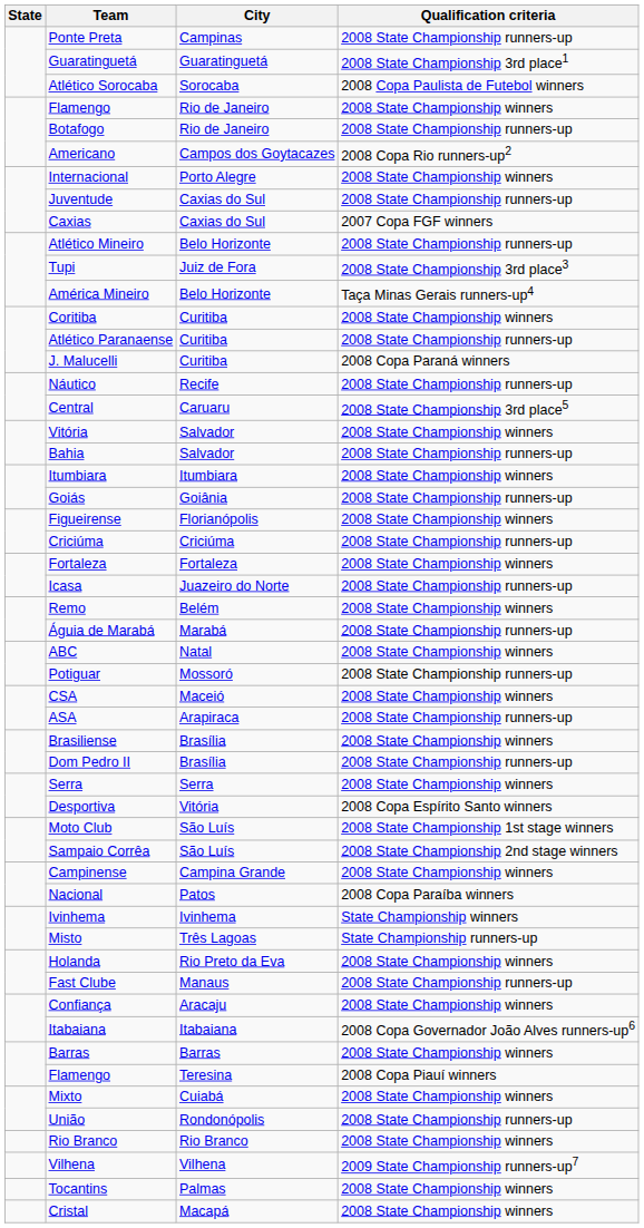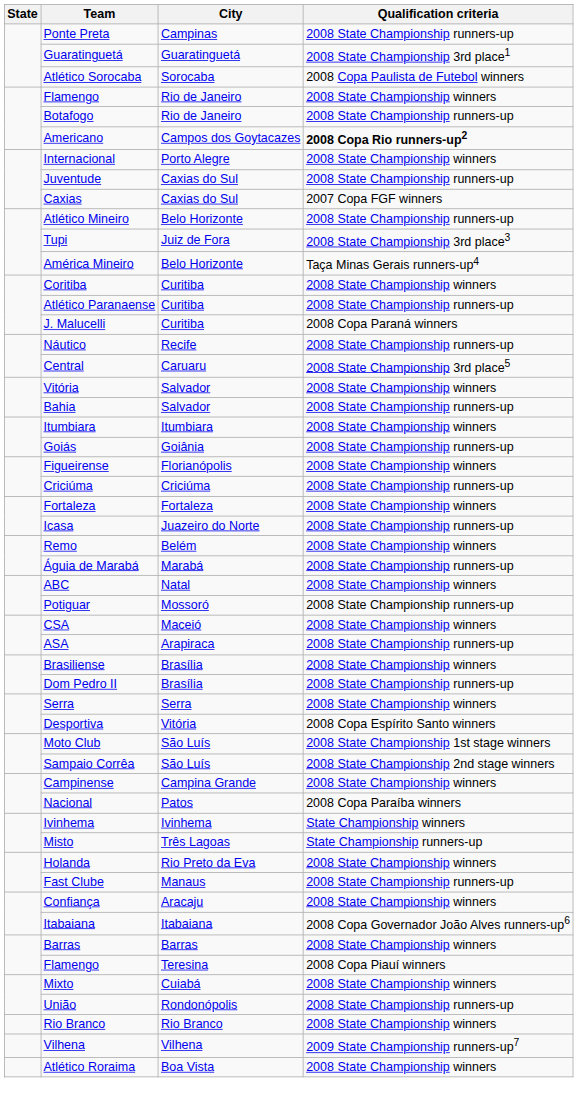Americano | Qualification criteria: normal -> bold
- row: Tocantins | Palmas | 2008 State Championship winners
- row: Cristal | Macapá | 2008 State Championship winners
+ row: Atlético Roraima | Boa Vista | 2008 State Championship winners
